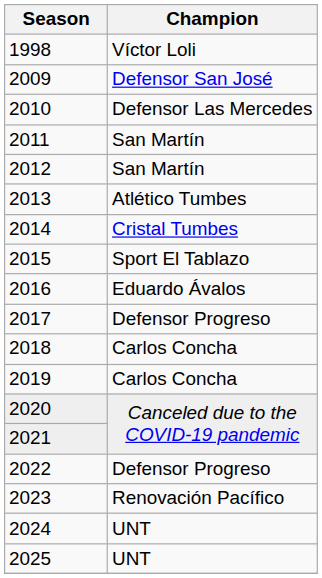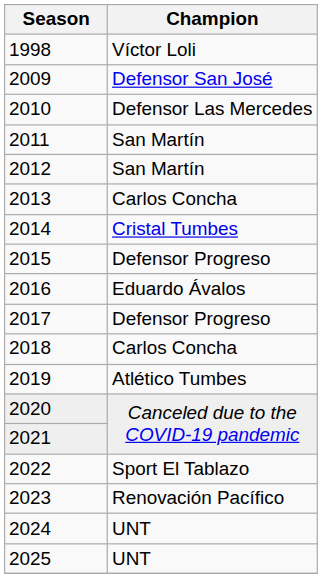2013 | Champion: Atlético Tumbes -> Carlos Concha
2015 | Champion: Sport El Tablazo -> Defensor Progreso
2019 | Champion: Carlos Concha -> Atlético Tumbes
2022 | Champion: Defensor Progreso -> Sport El Tablazo
